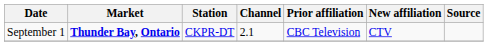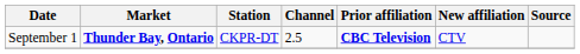September 1 | Channel: 2.1 -> 2.5
September 1 | Prior affiliation: normal -> bold
